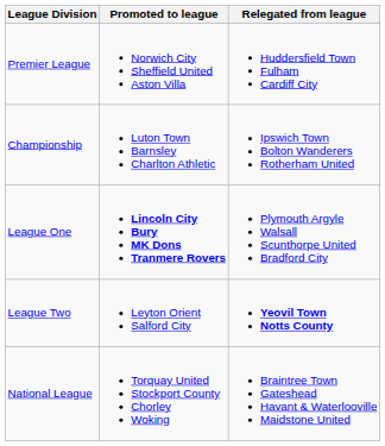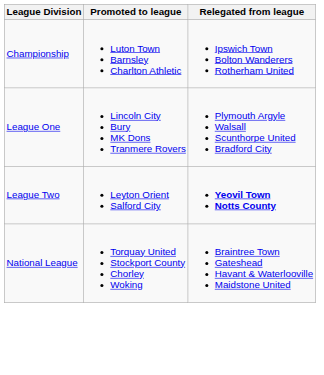- row: Premier League | Norwich City Sheffield United Aston Villa | Huddersfield Town Fulham Cardiff City
League One | Promoted to league: bold -> normal
